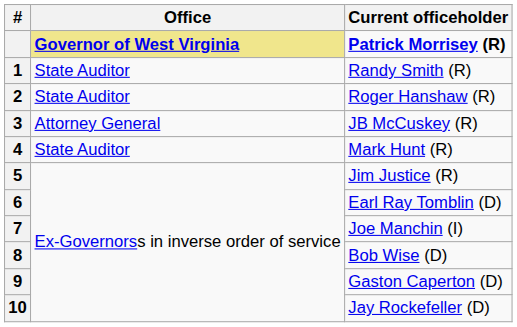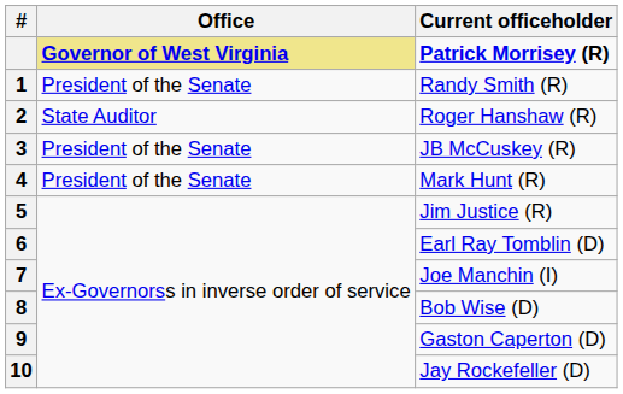Randy Smith (R) | Office: State Auditor -> President of the Senate
JB McCuskey (R) | Office: Attorney General -> President of the Senate
Mark Hunt (R) | Office: State Auditor -> President of the Senate
